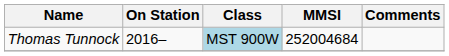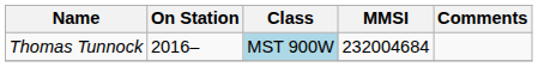Thomas Tunnock | MMSI: 252004684 -> 232004684
